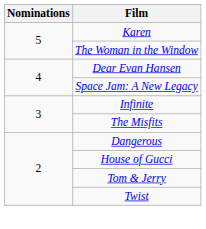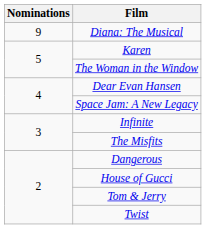+ row: 9 | Diana: The Musical
